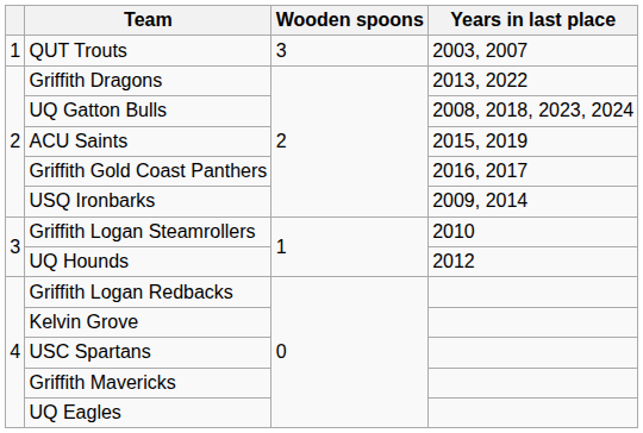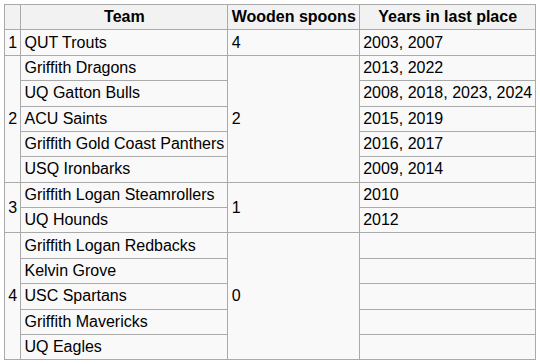QUT Trouts | Wooden spoons: 3 -> 4
